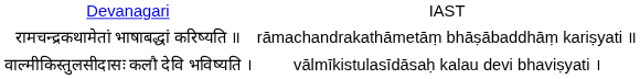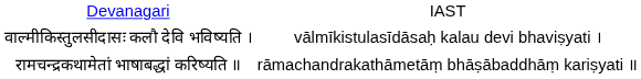rows swapped: वाल्मीकिस्तुलसीदासः कलौ देवि भविष्यति । <-> रामचन्द्रकथामेतां भाषाबद्धां करिष्यति ॥
